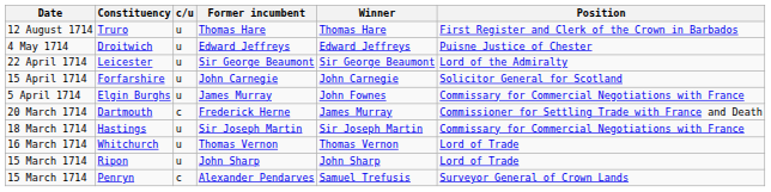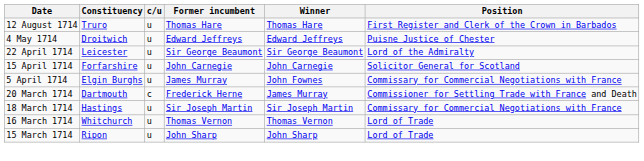- row: 15 March 1714 | Penryn | c | Alexander Pendarves | Samuel Trefusis | Surveyor General of Crown Lands
